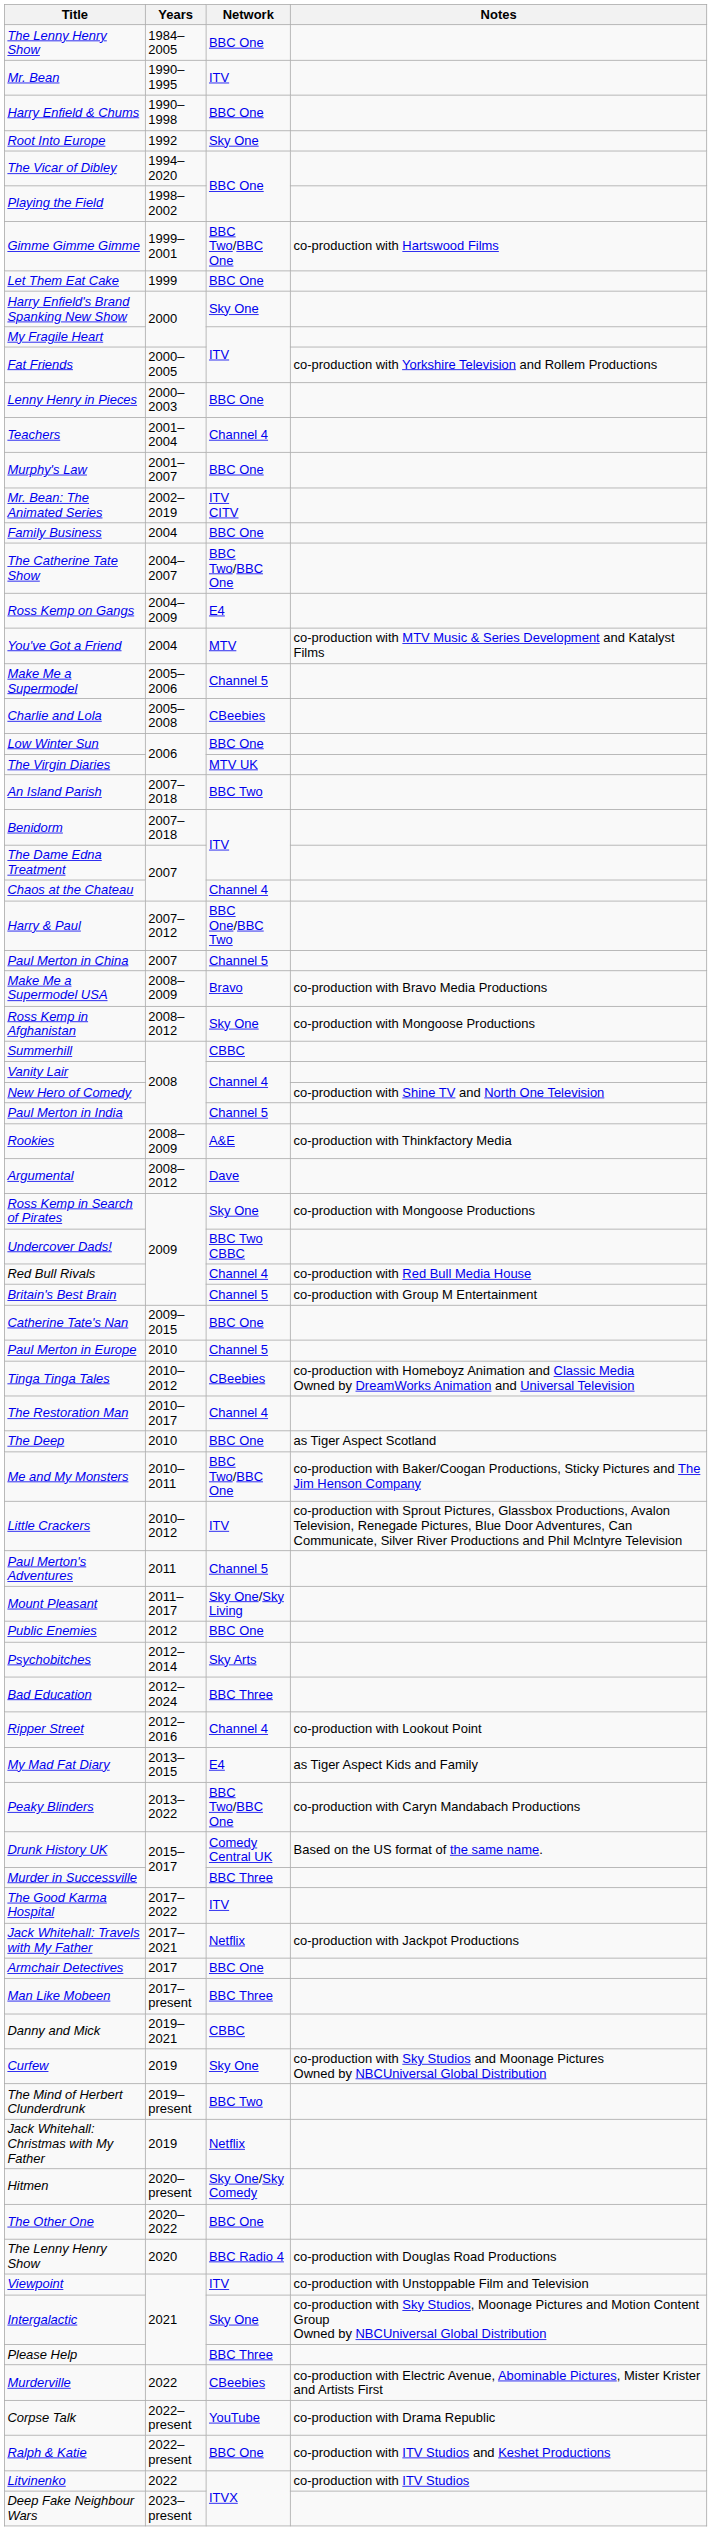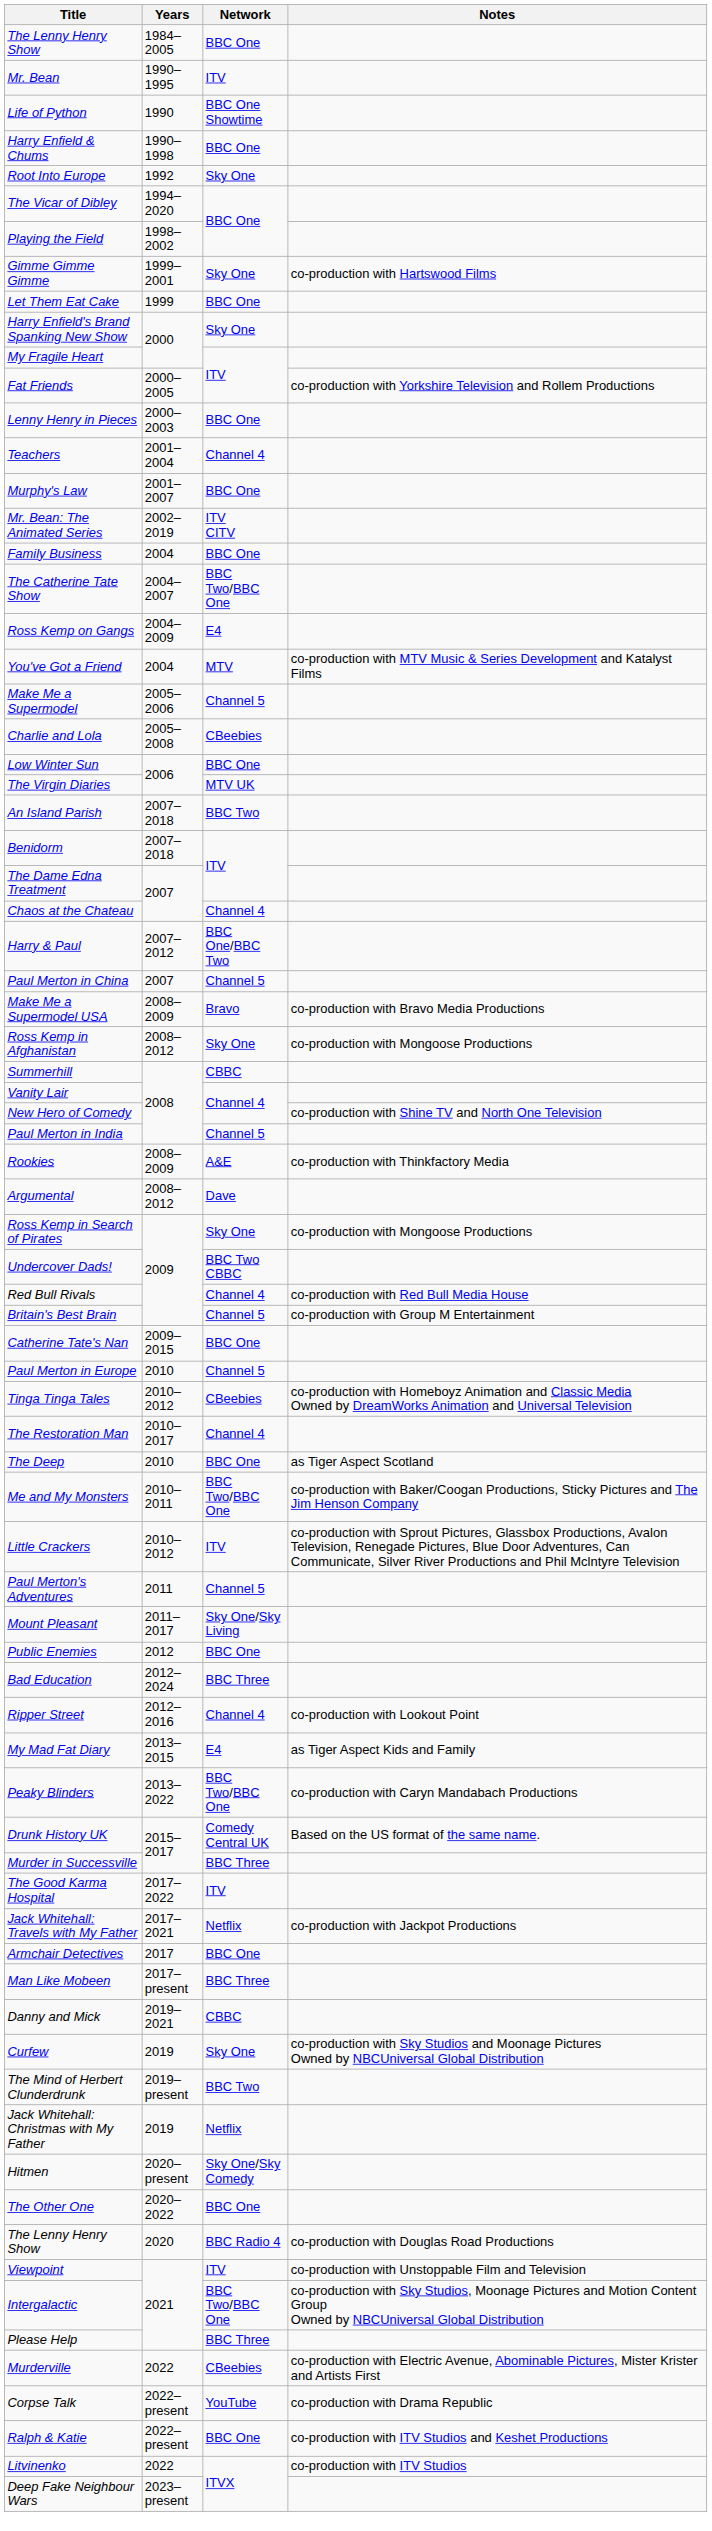+ row: Life of Python | 1990 | BBC One Showtime
Gimme Gimme Gimme | Network: BBC Two/BBC One -> Sky One
- row: Psychobitches | 2012–2014 | Sky Arts
Intergalactic | Network: Sky One -> BBC Two/BBC One
